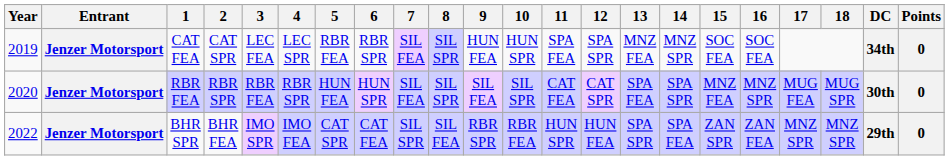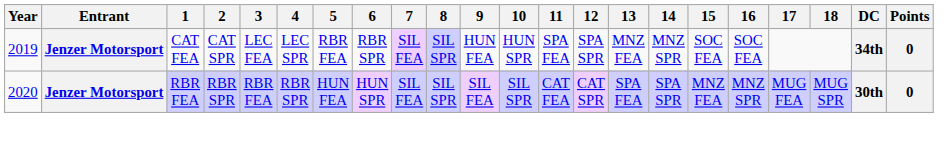- row: 2022 | Jenzer Motorsport | BHR SPR | BHR FEA | IMO SPR | IMO FEA | CAT SPR | CAT FEA | SIL SPR | SIL FEA | RBR SPR | RBR FEA | HUN SPR | HUN FEA | SPA SPR | SPA FEA | ZAN SPR | ZAN FEA | MNZ SPR | MNZ SPR | 29th | 0
